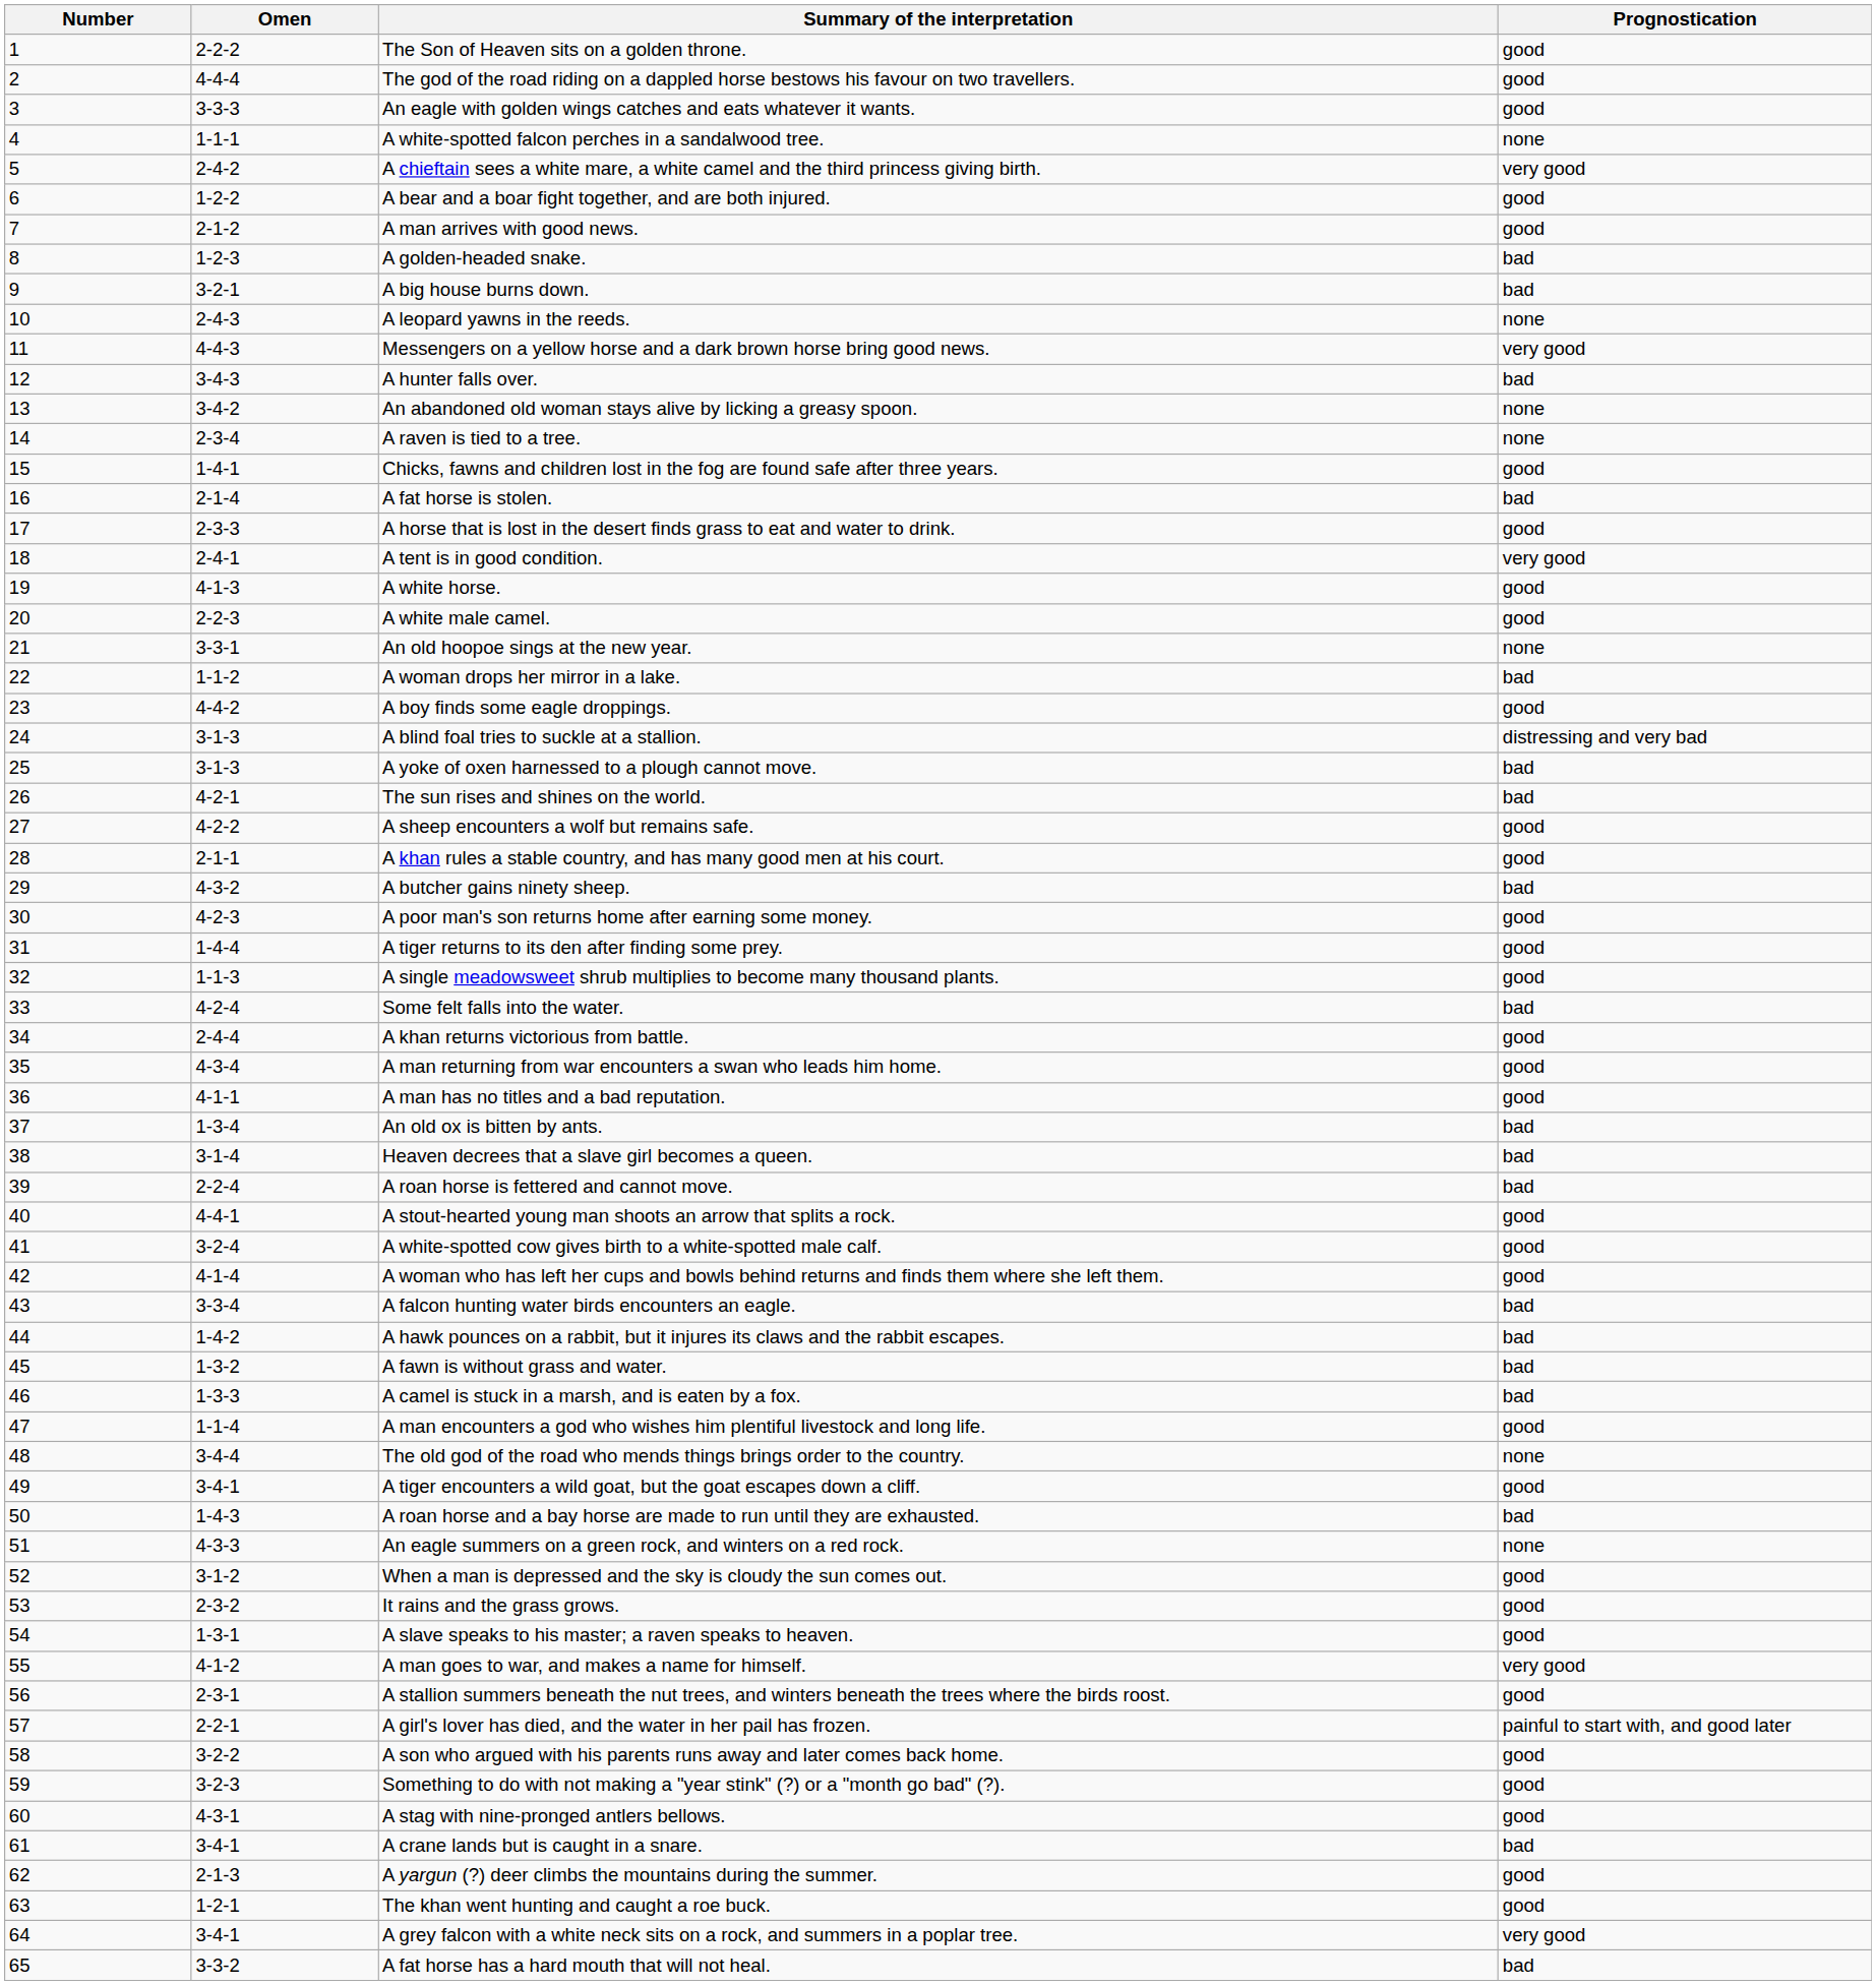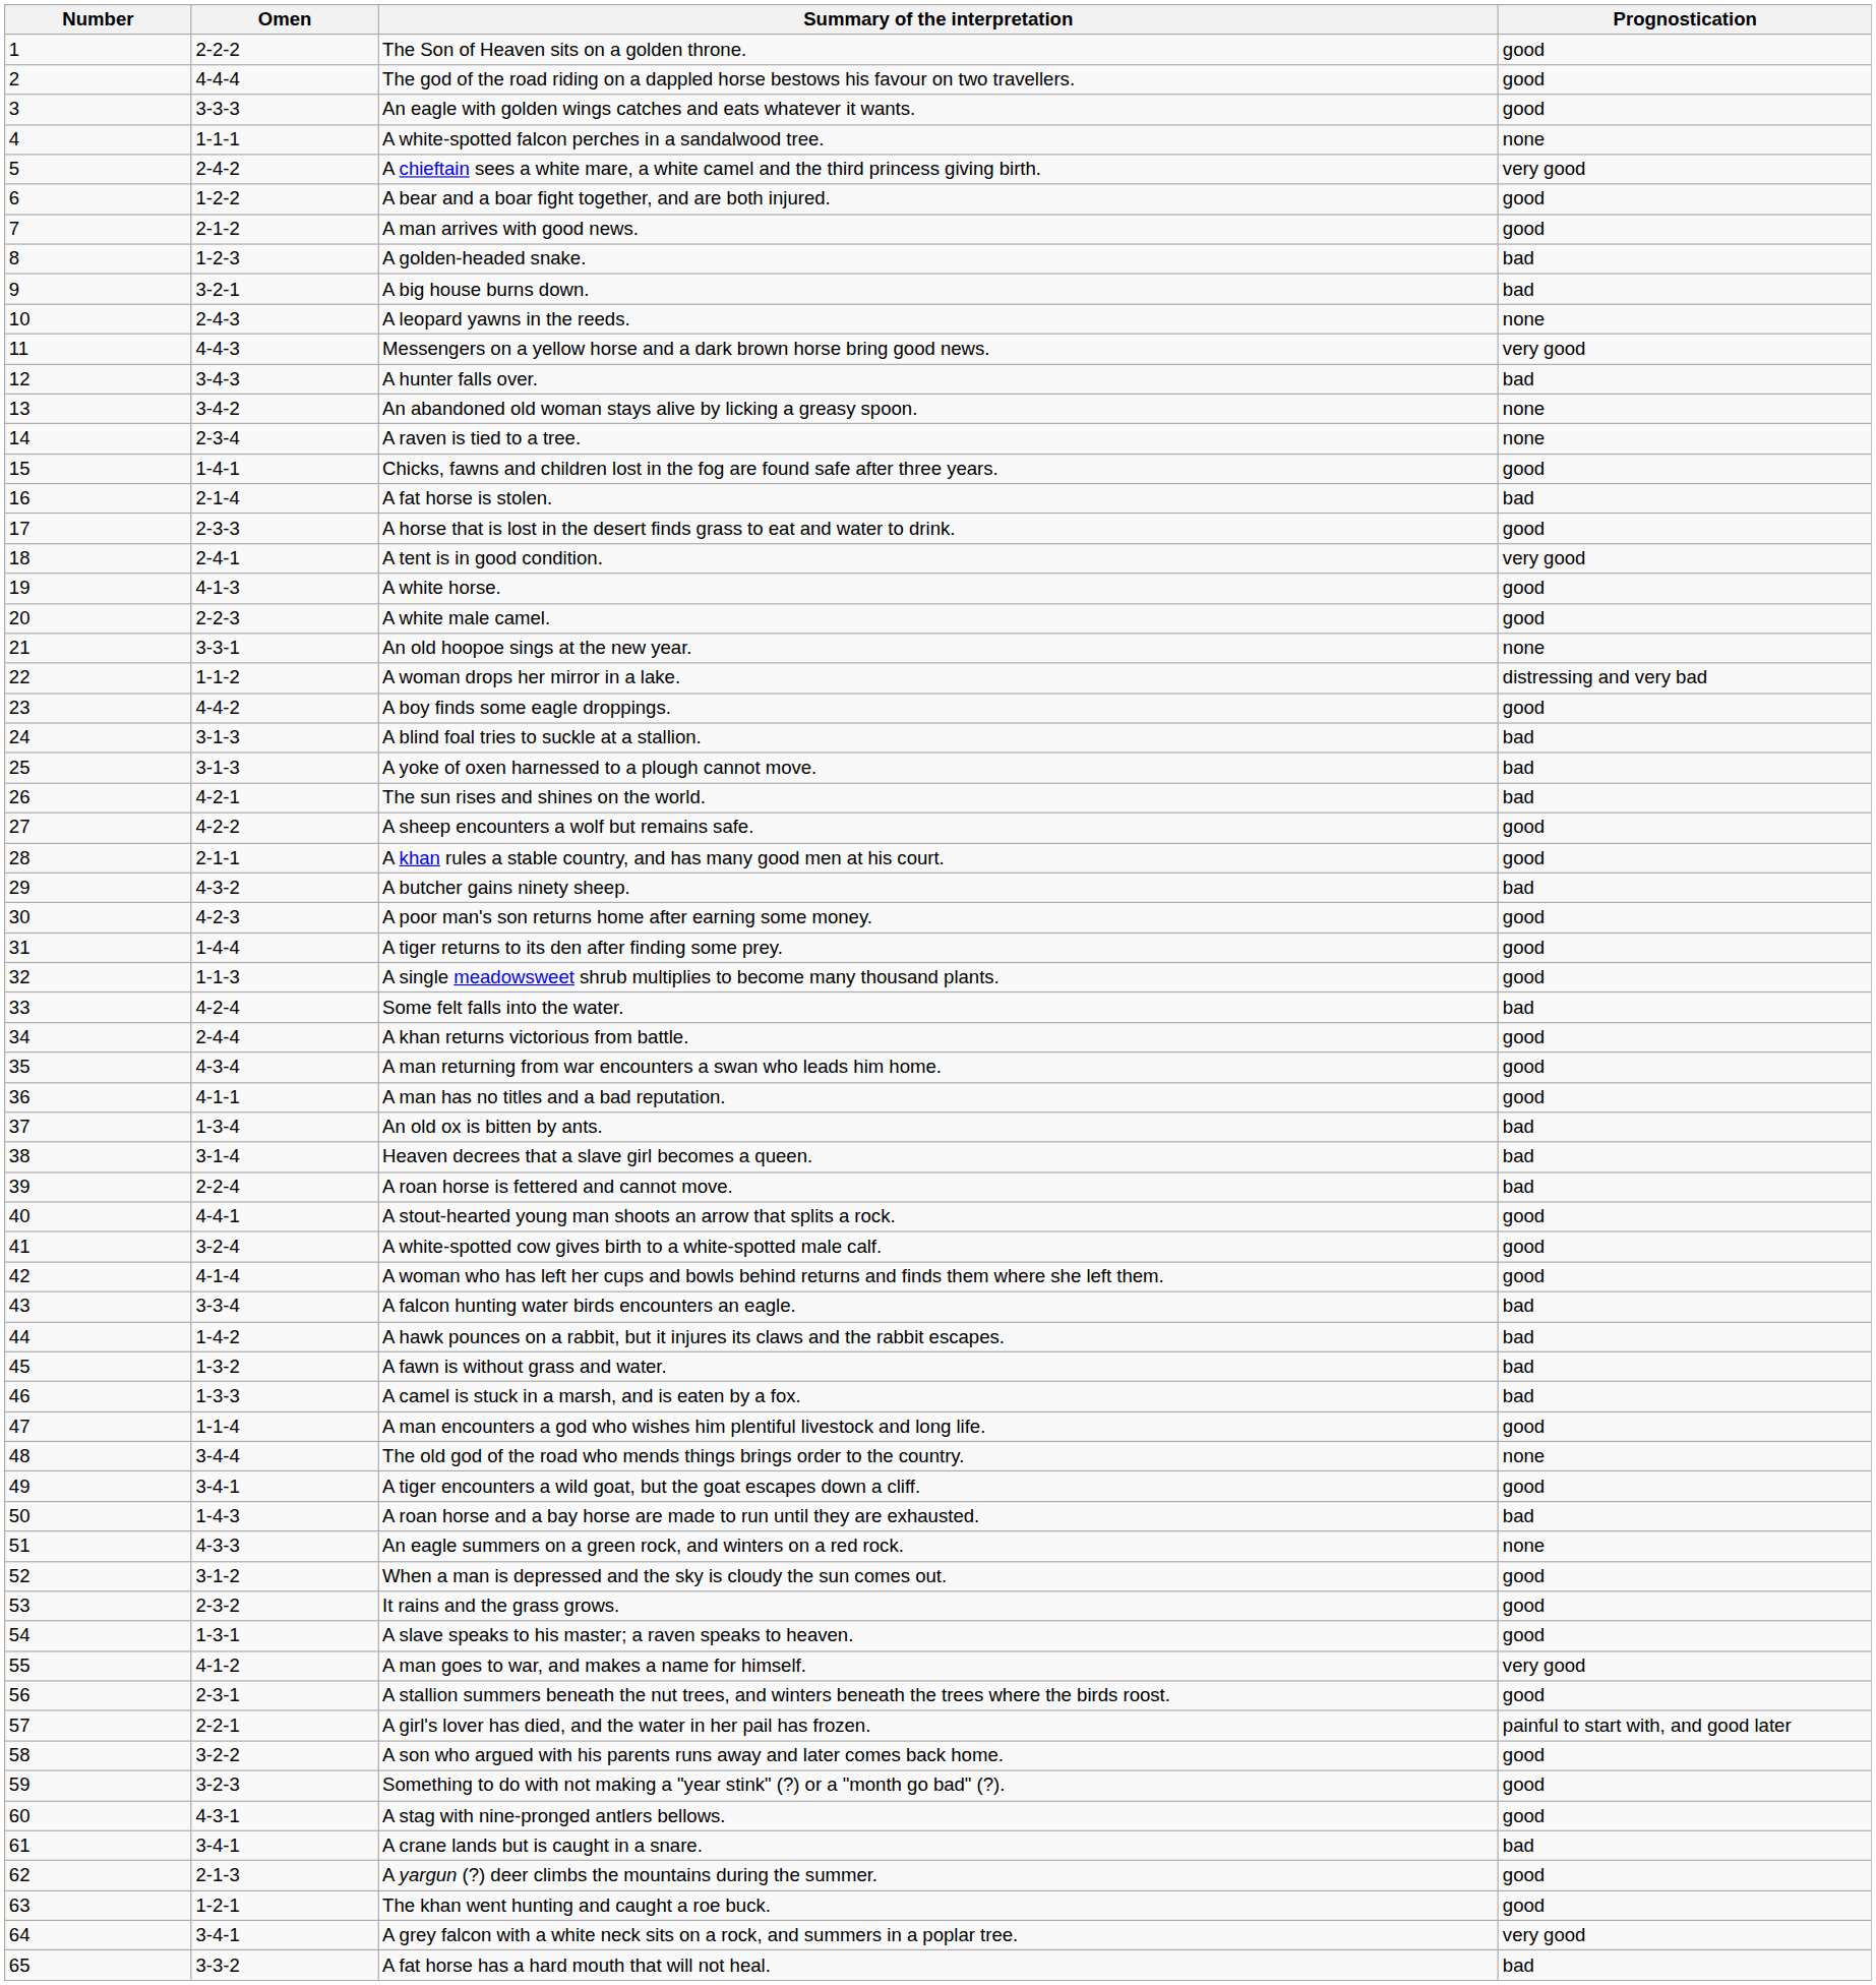A woman drops her mirror in a lake. | Prognostication: bad -> distressing and very bad
A blind foal tries to suckle at a stallion. | Prognostication: distressing and very bad -> bad
